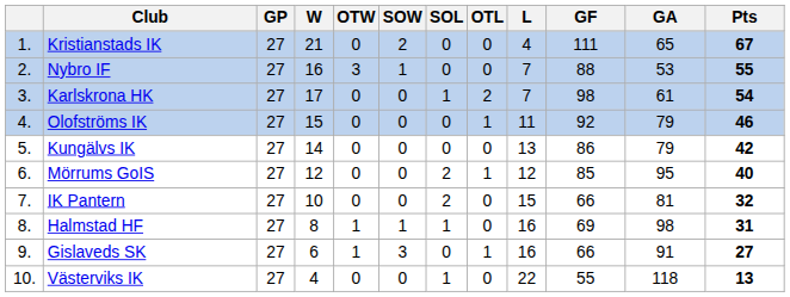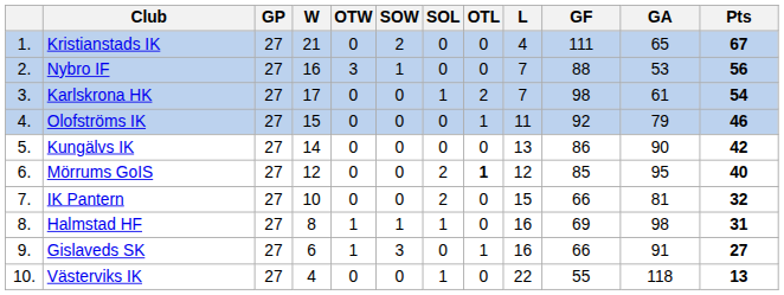Nybro IF | Pts: 55 -> 56
Kungälvs IK | GA: 79 -> 90
Mörrums GoIS | OTL: normal -> bold
